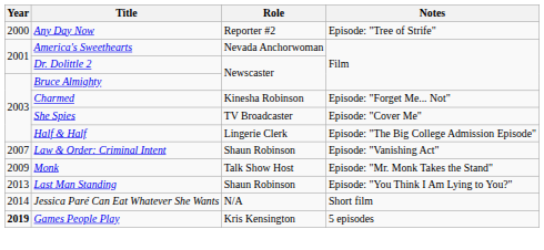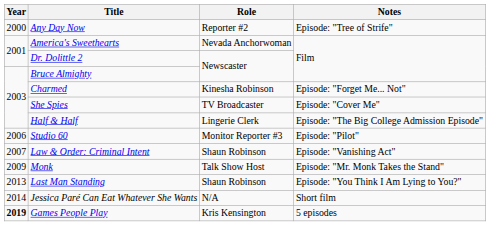+ row: 2006 | Studio 60 | Monitor Reporter #3 | Episode: "Pilot"
